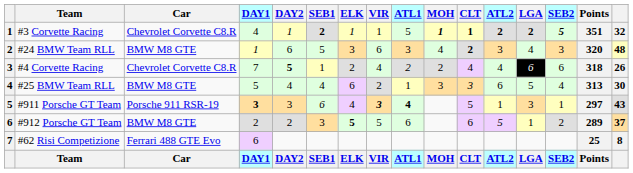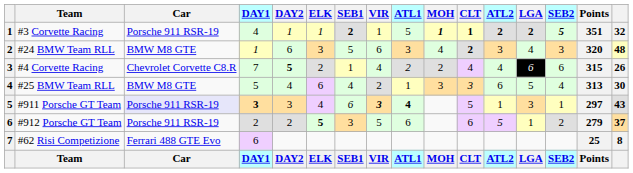columns swapped: SEB1 <-> ELK
#3 Corvette Racing | Car: Chevrolet Corvette C8.R -> Porsche 911 RSR-19
#4 Corvette Racing | Points: 318 -> 315
#911 Porsche GT Team | Car: no background -> lavender background
#912 Porsche GT Team | Car: BMW M8 GTE -> Porsche 911 RSR-19
#912 Porsche GT Team | Points: 289 -> 279
